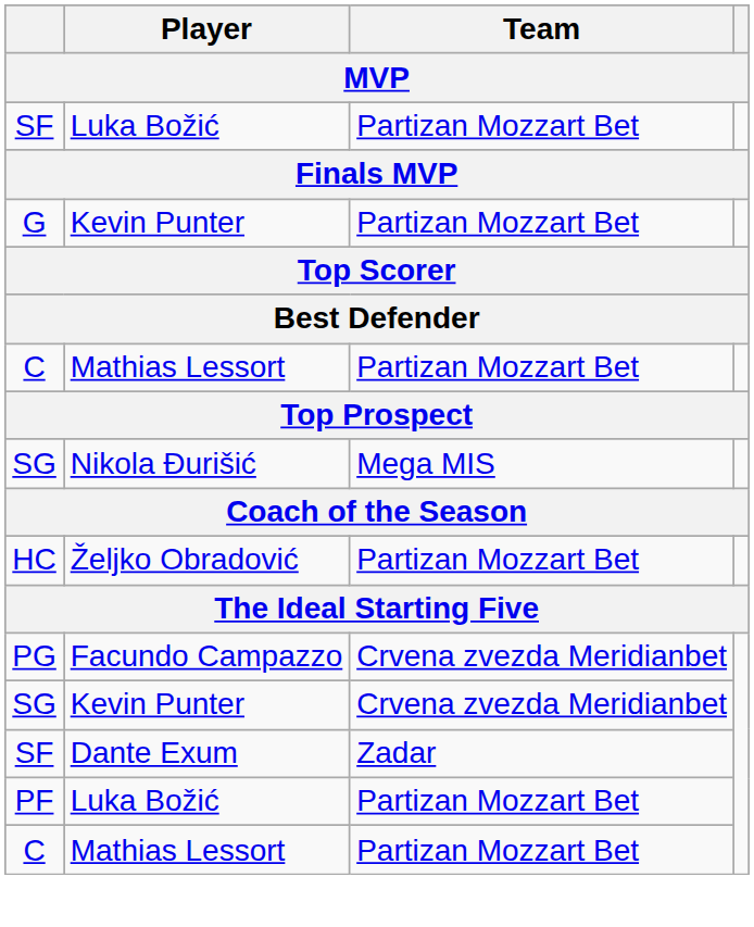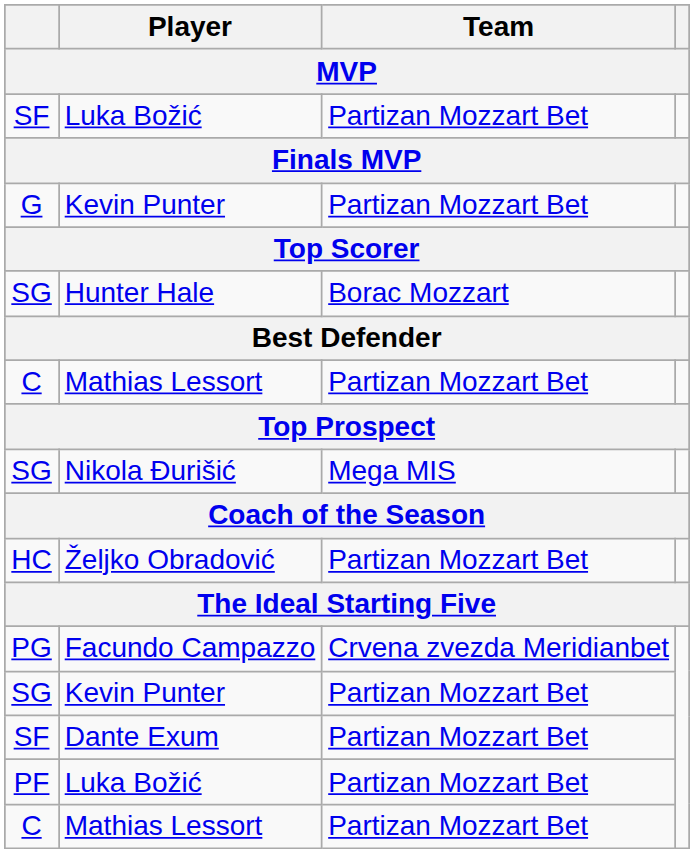+ row: SG | Hunter Hale | Borac Mozzart
SG / Kevin Punter | Team: Crvena zvezda Meridianbet -> Partizan Mozzart Bet
Dante Exum | Team: Zadar -> Partizan Mozzart Bet
